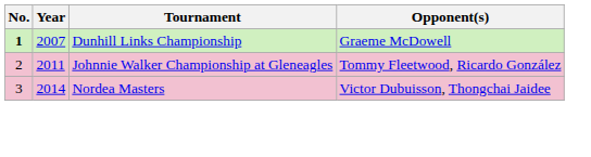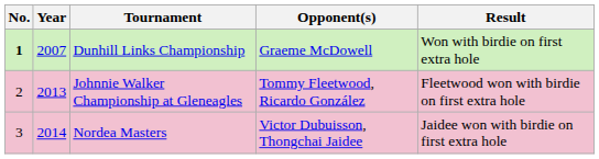+ column: Result | Won with birdie on first extra hole | Fleetwood won with birdie on first extra hole | Jaidee won with birdie on first extra hole
Johnnie Walker Championship at Gleneagles | Year: 2011 -> 2013
